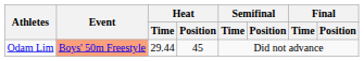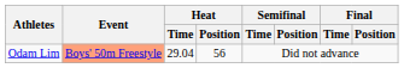Odam Lim | Heat / Time: 29.44 -> 29.04
Odam Lim | Heat / Position: 45 -> 56
